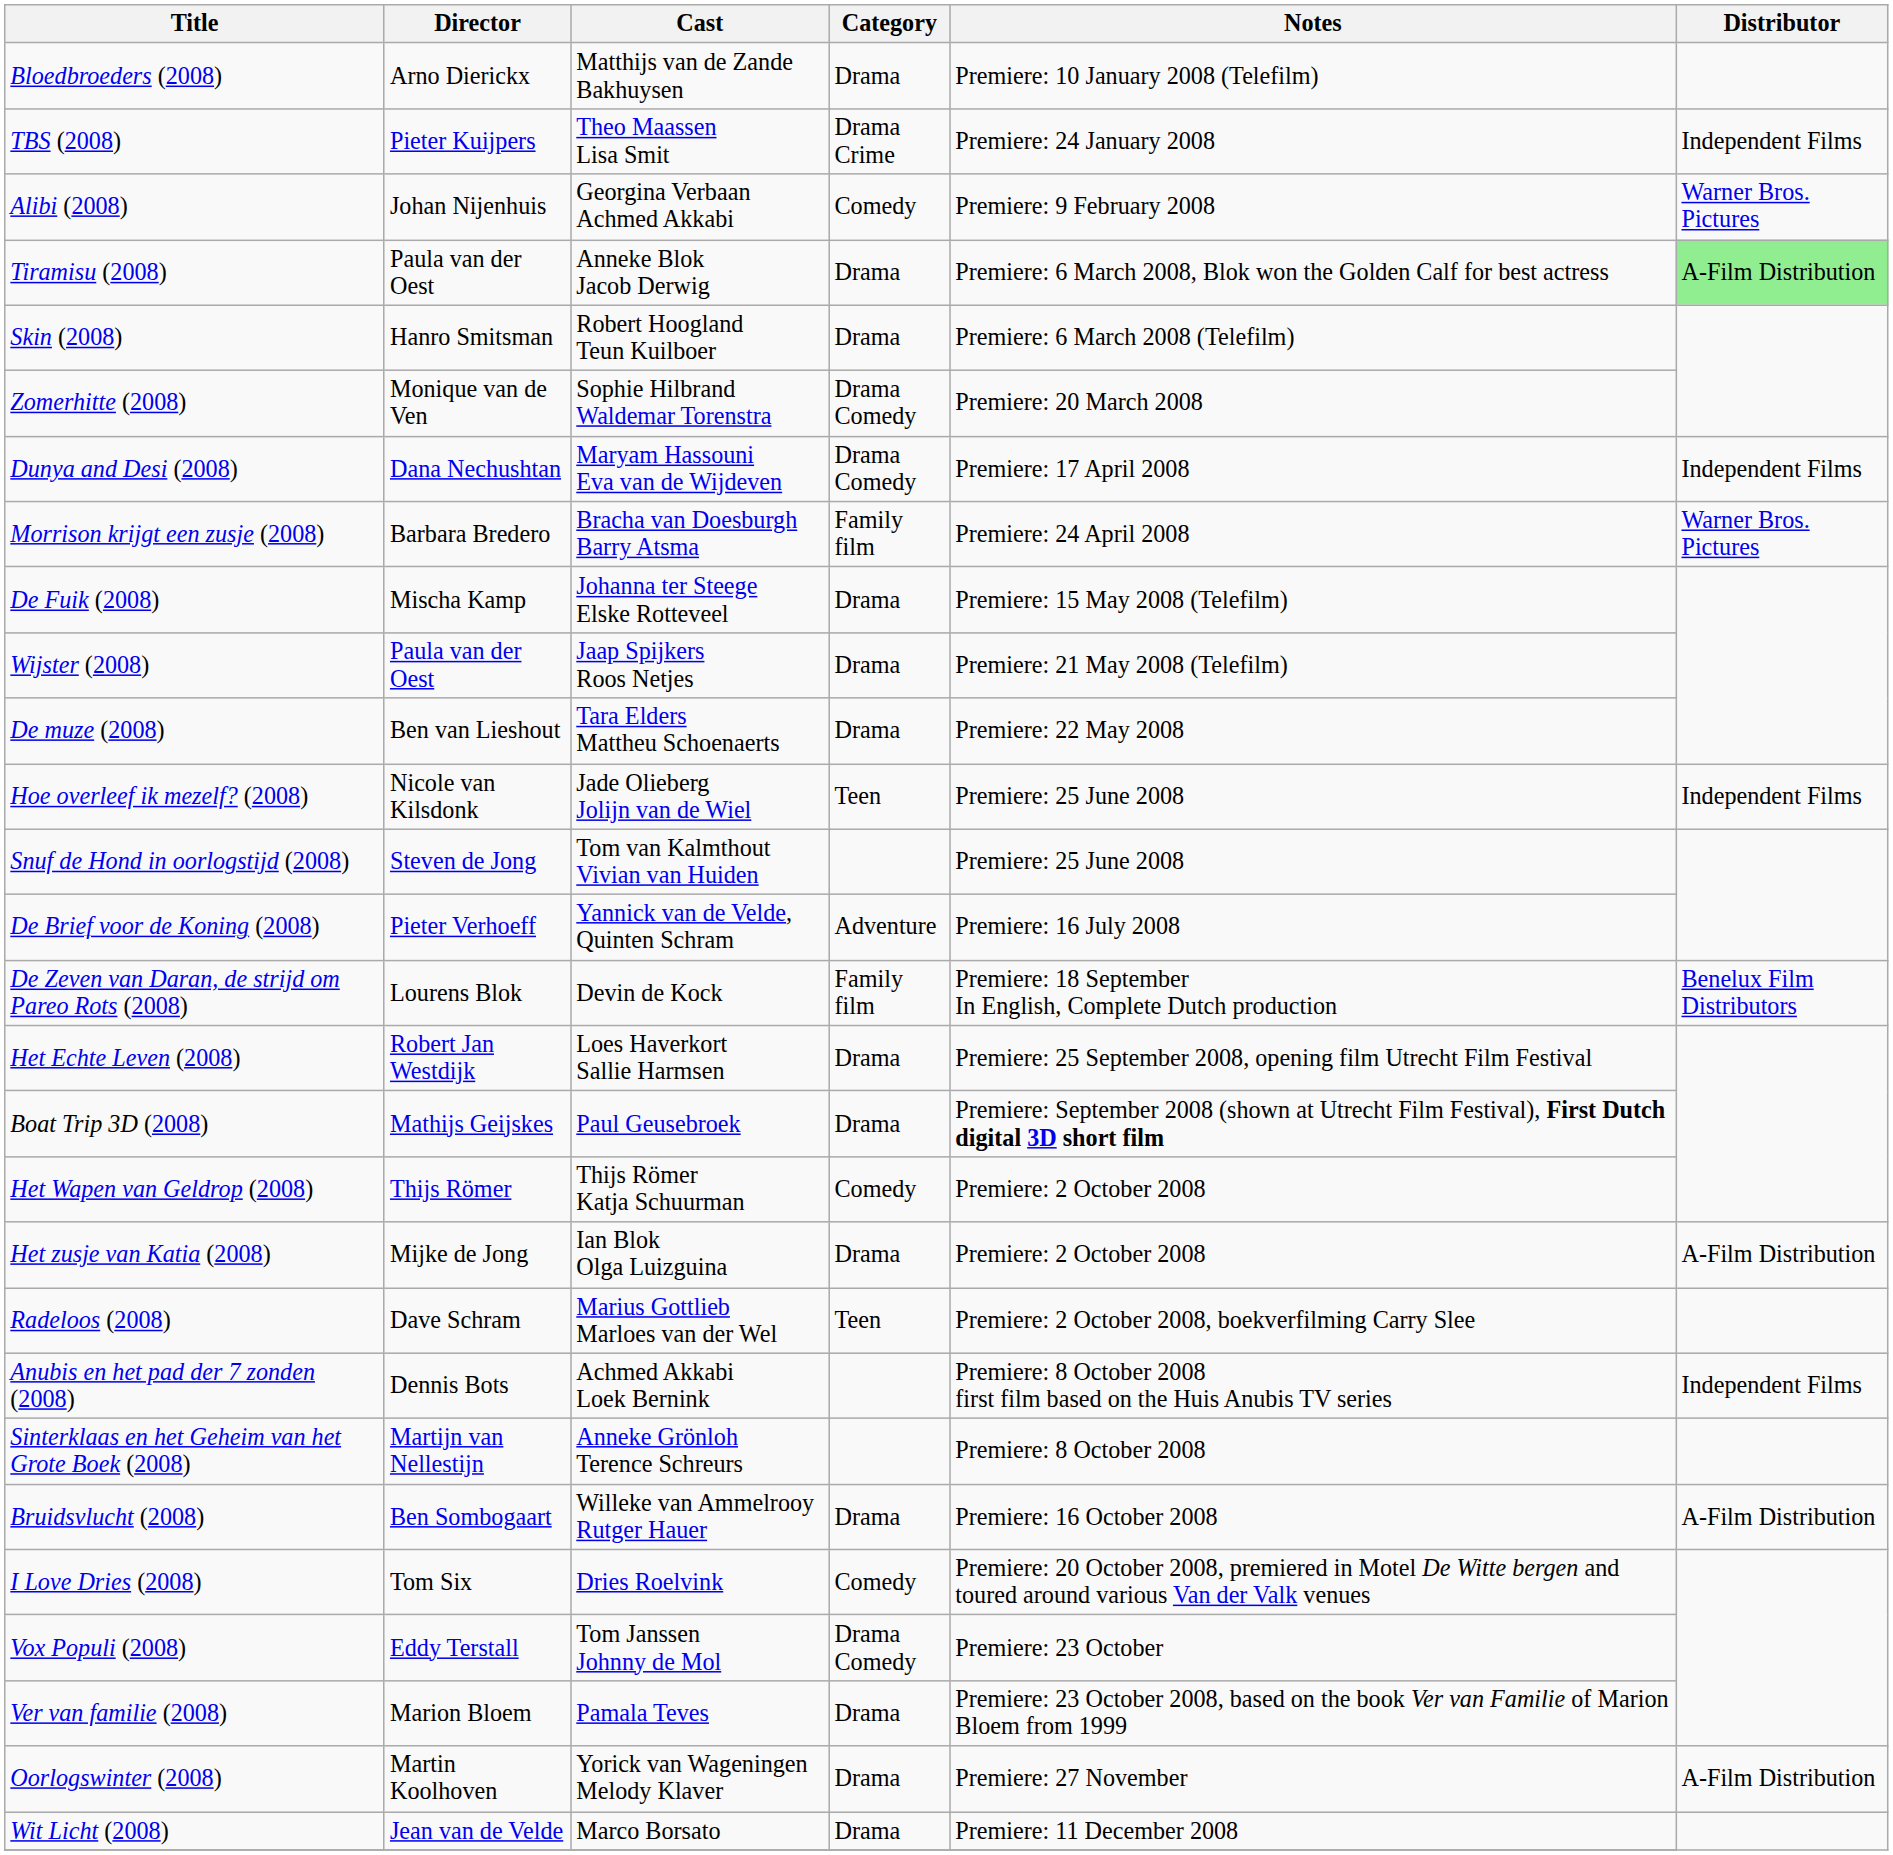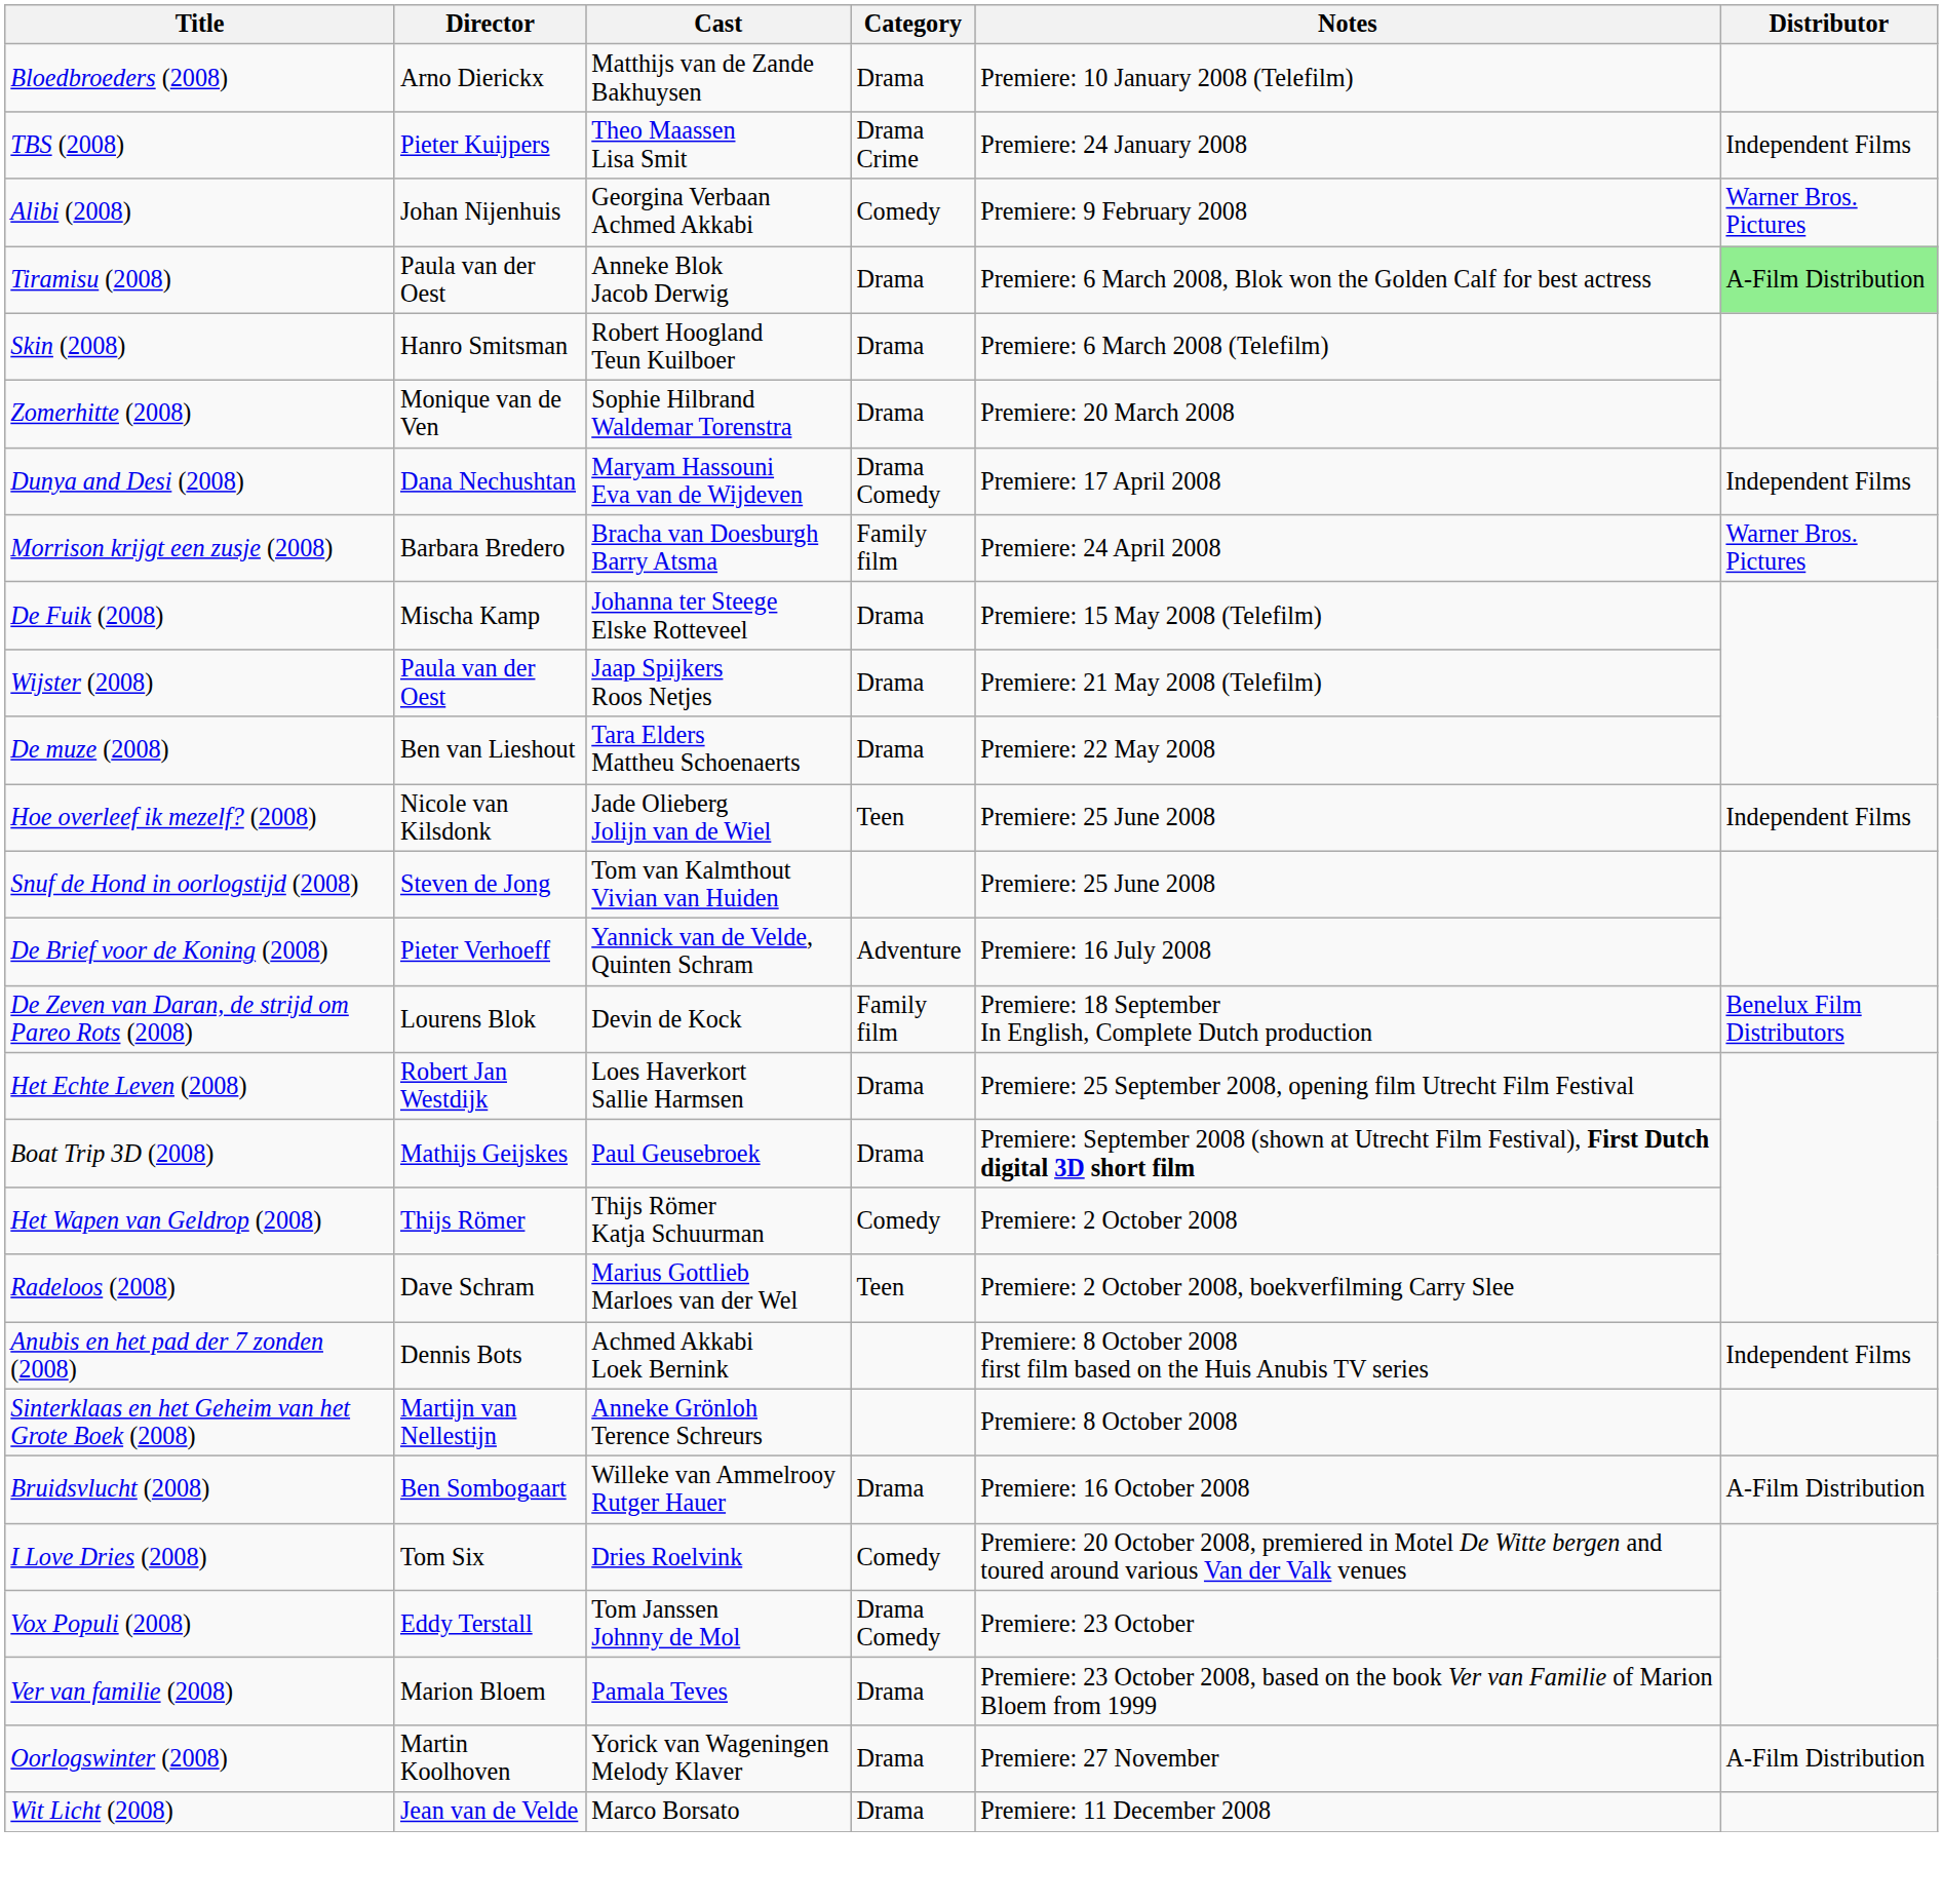Zomerhitte (2008) | Category: Drama Comedy -> Drama
- row: Het zusje van Katia (2008) | Mijke de Jong | Ian Blok Olga Luizguina | Drama | Premiere: 2 October 2008 | A-Film Distribution
